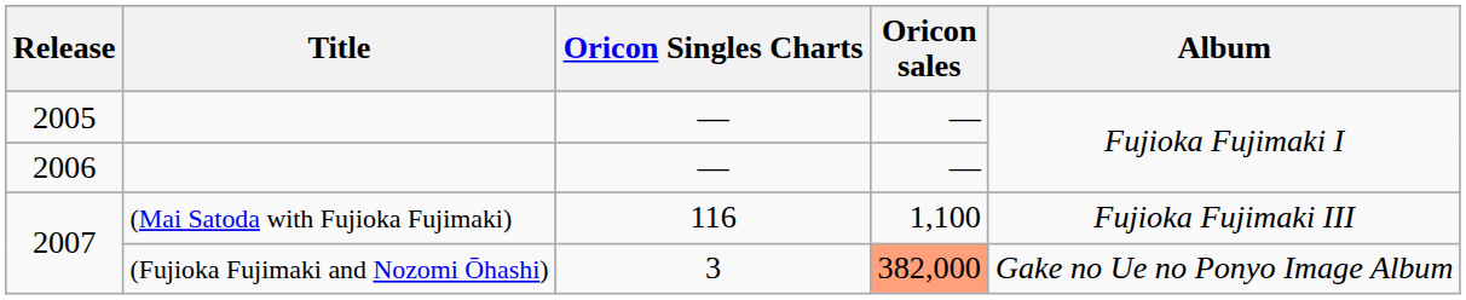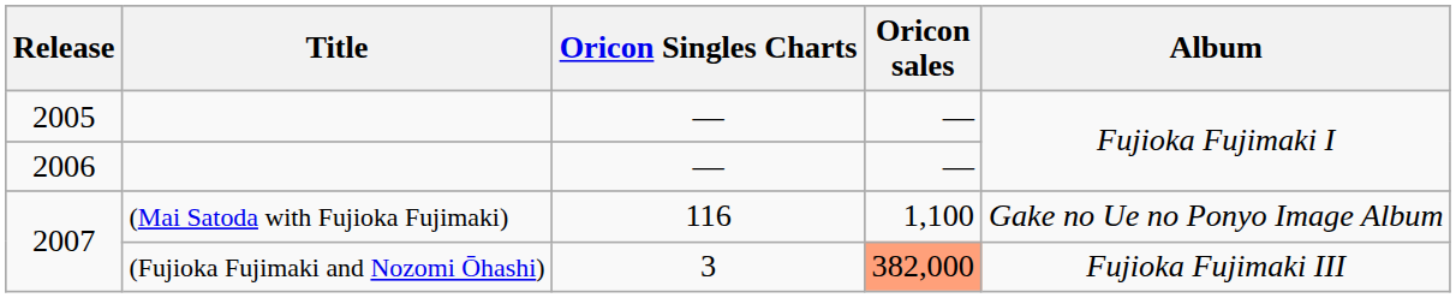2007 / (Mai Satoda with Fujioka Fujimaki) | Album: Fujioka Fujimaki III -> Gake no Ue no Ponyo Image Album
2007 / (Fujioka Fujimaki and Nozomi Ōhashi) | Album: Gake no Ue no Ponyo Image Album -> Fujioka Fujimaki III
